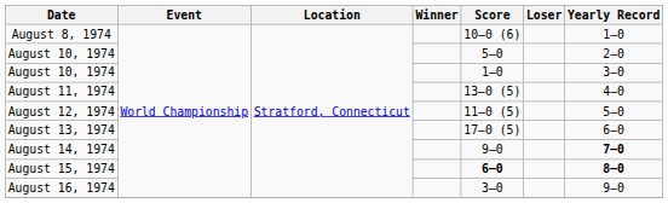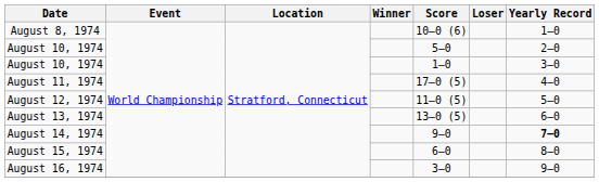August 11, 1974 | Score: 13–0 (5) -> 17–0 (5)
August 13, 1974 | Score: 17–0 (5) -> 13–0 (5)
August 15, 1974 | Score: bold -> normal
August 15, 1974 | Yearly Record: bold -> normal
